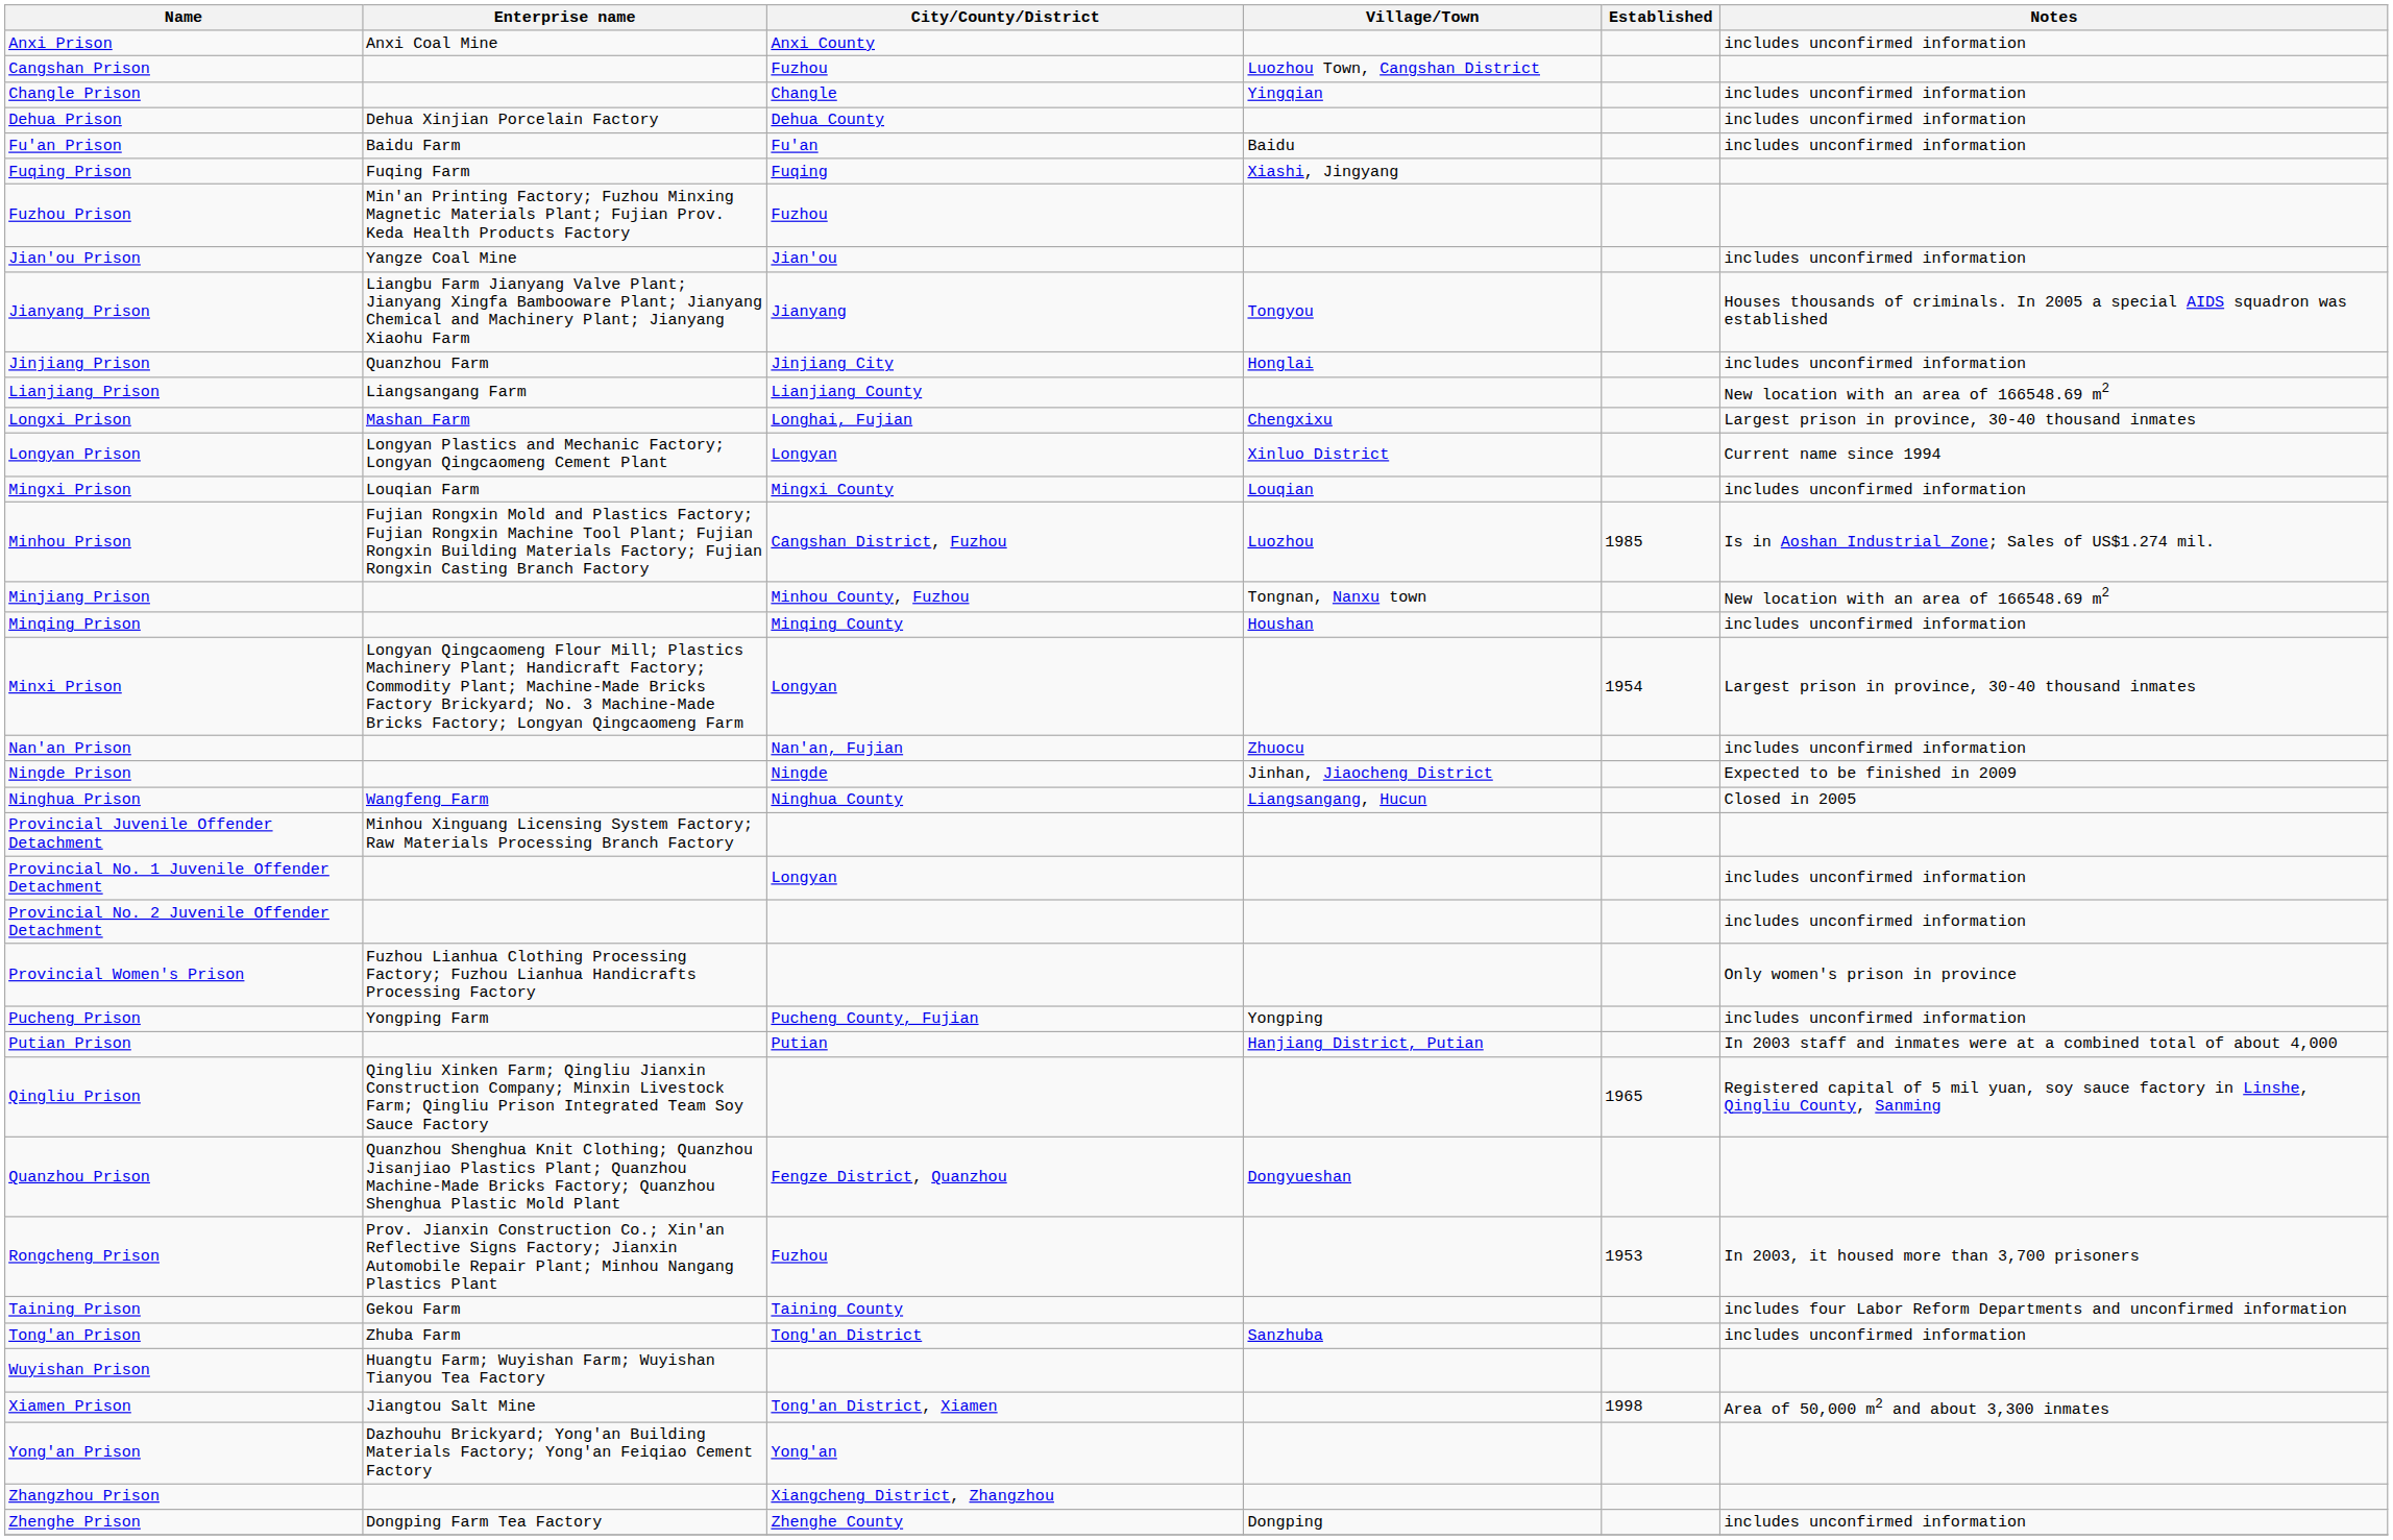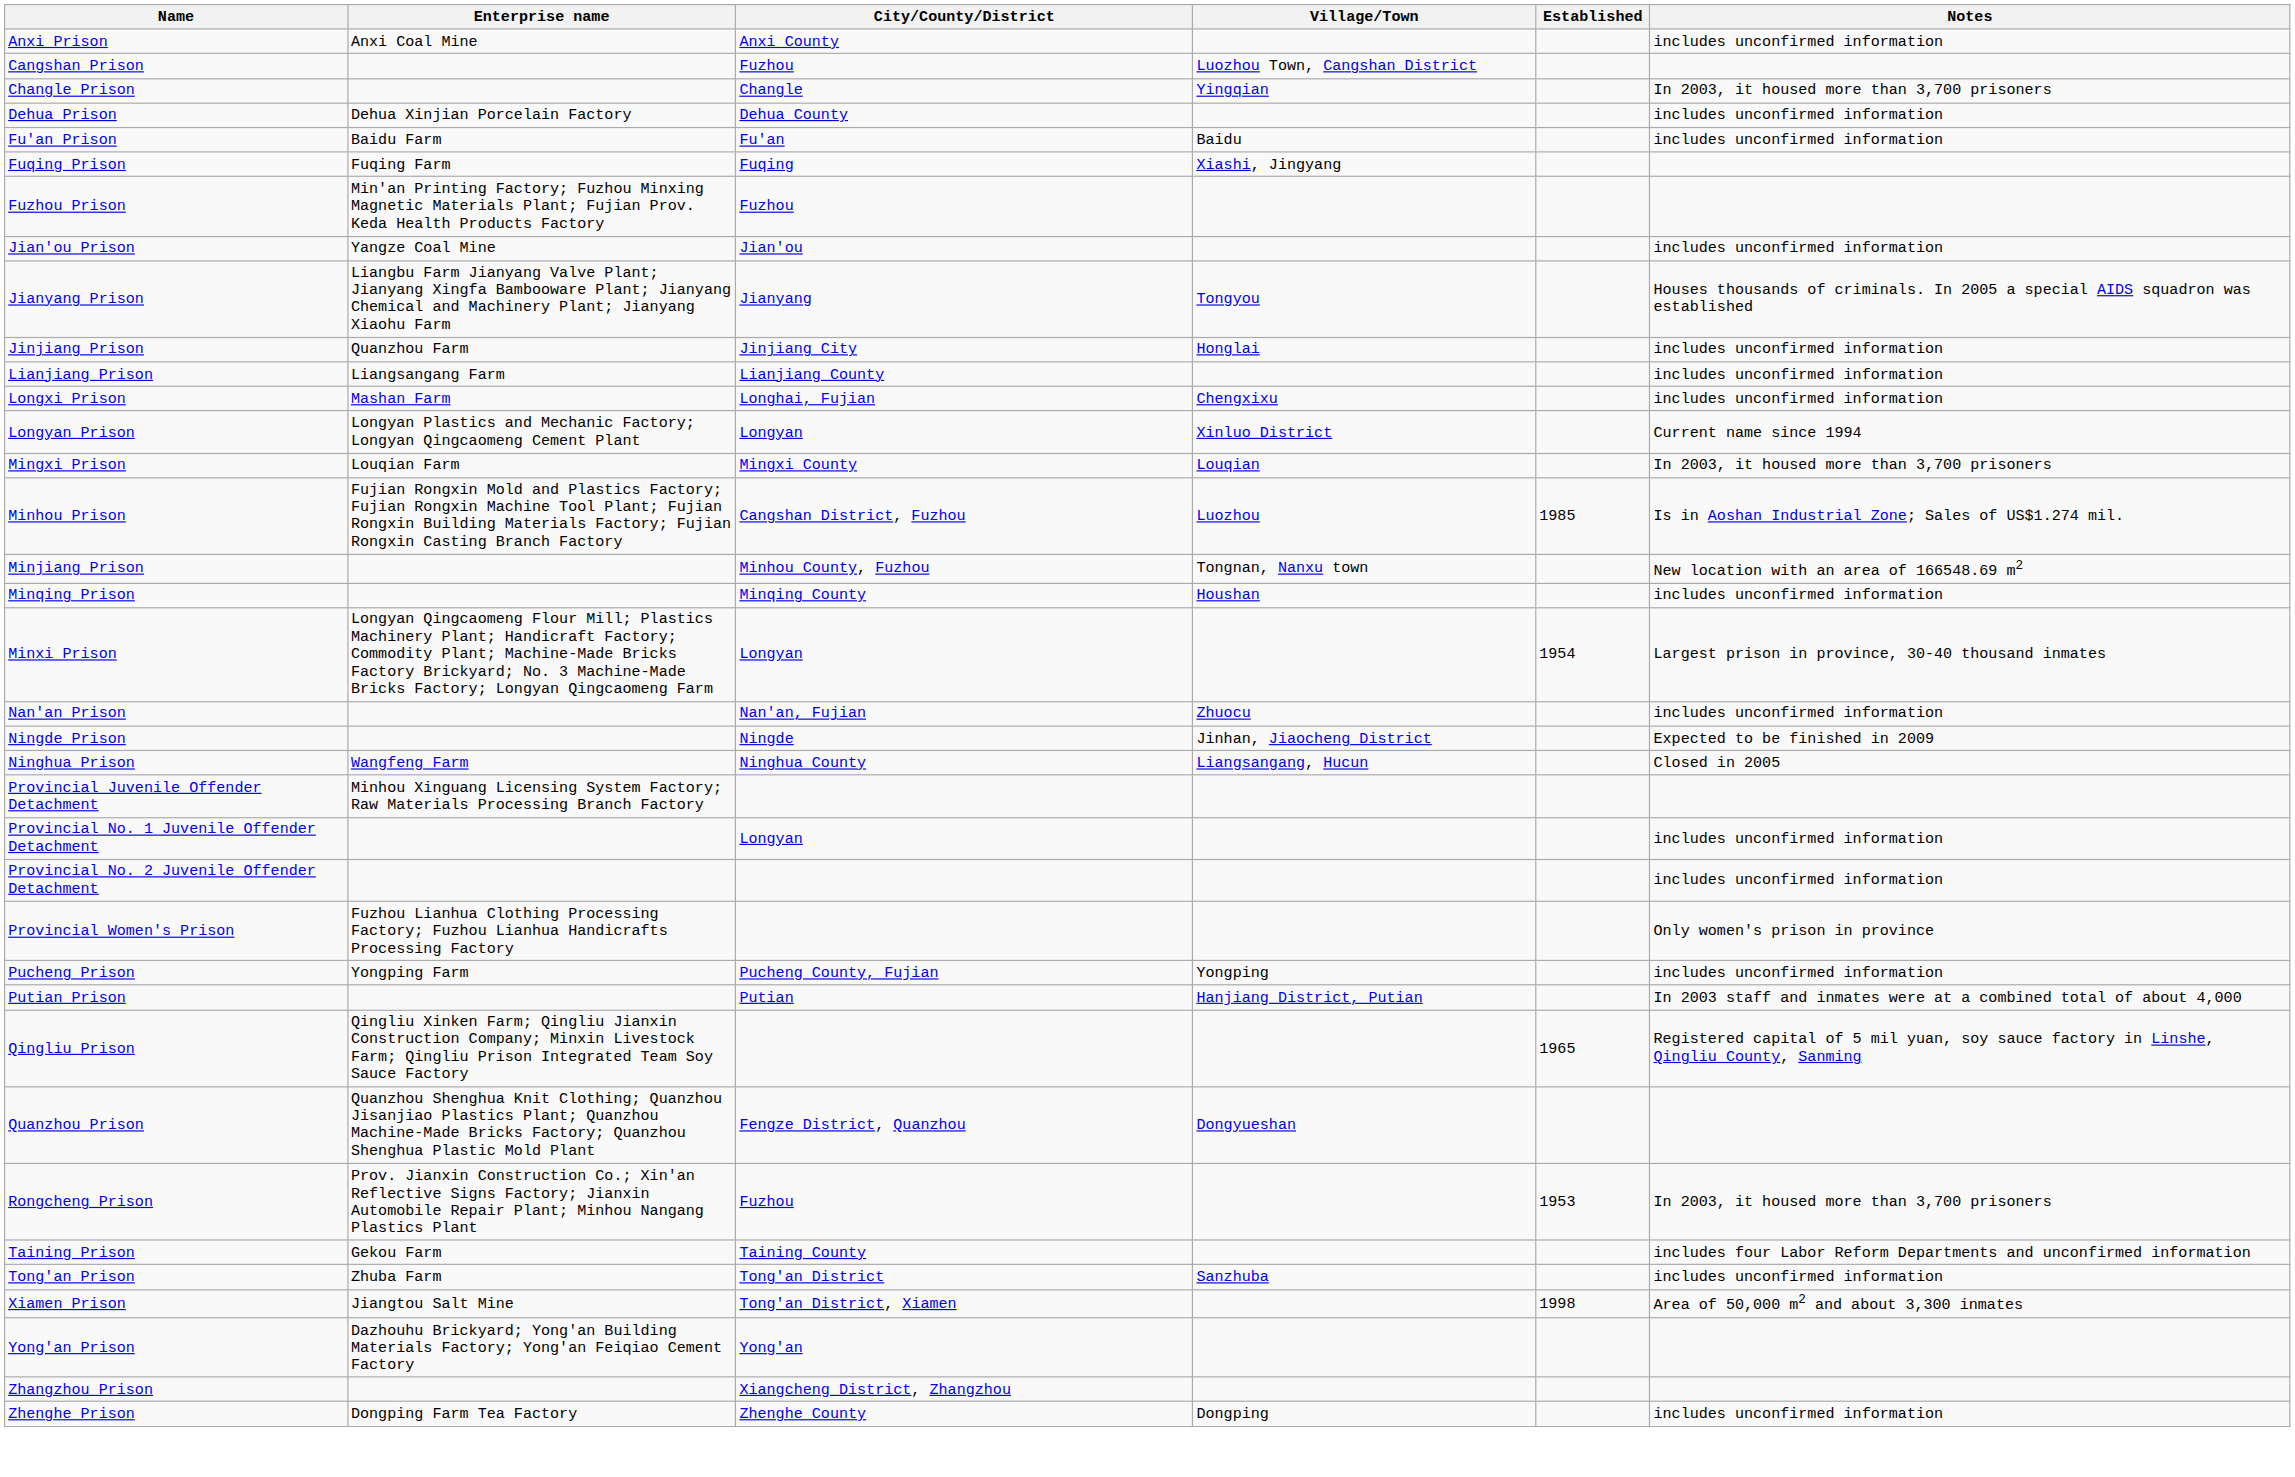Changle Prison | Notes: includes unconfirmed information -> In 2003, it housed more than 3,700 prisoners
Lianjiang Prison | Notes: New location with an area of 166548.69 m2 -> includes unconfirmed information
Longxi Prison | Notes: Largest prison in province, 30-40 thousand inmates -> includes unconfirmed information
Mingxi Prison | Notes: includes unconfirmed information -> In 2003, it housed more than 3,700 prisoners
- row: Wuyishan Prison | Huangtu Farm; Wuyishan Farm; Wuyishan Tianyou Tea Factory
